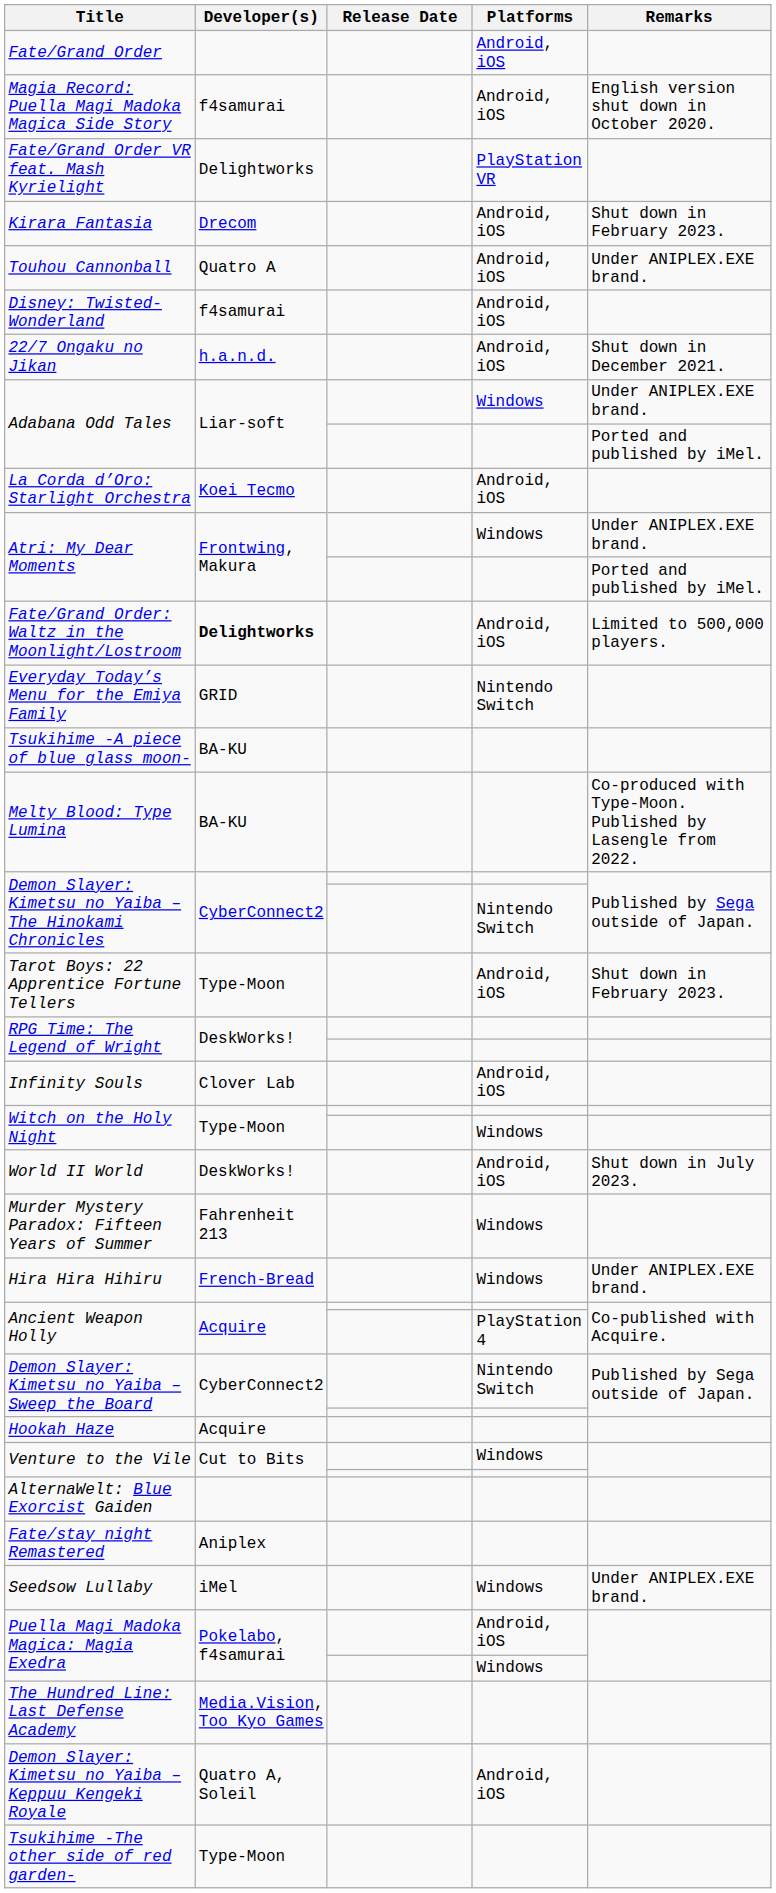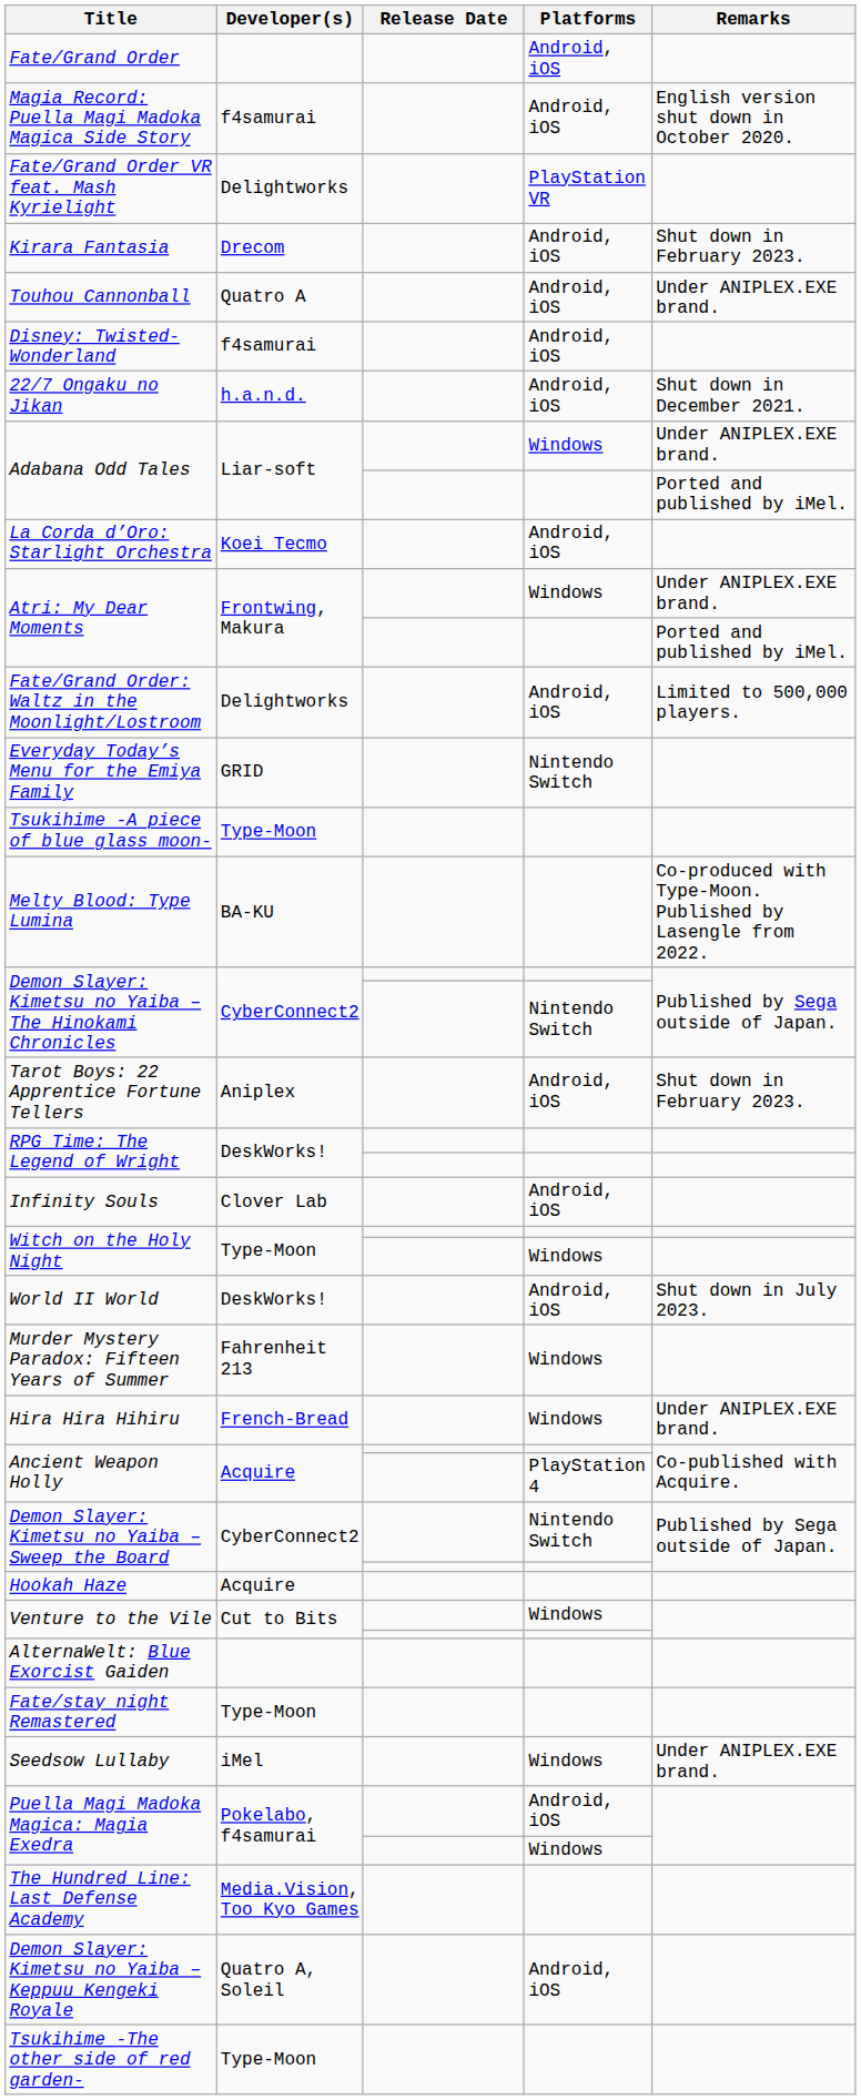Fate/Grand Order: Waltz in the Moonlight/Lostroom | Developer(s): bold -> normal
Tsukihime -A piece of blue glass moon- | Developer(s): BA-KU -> Type-Moon
Tarot Boys: 22 Apprentice Fortune Tellers | Developer(s): Type-Moon -> Aniplex
Fate/stay night Remastered | Developer(s): Aniplex -> Type-Moon
